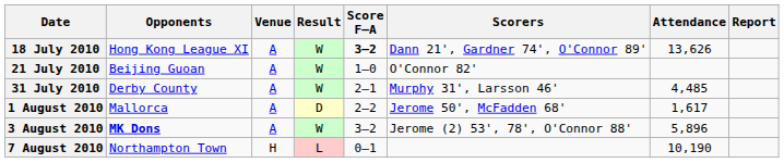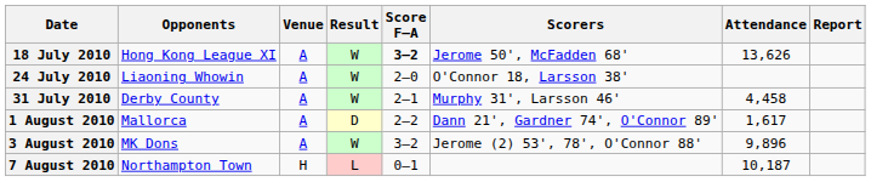18 July 2010 | Scorers: Dann 21', Gardner 74', O'Connor 89' -> Jerome 50', McFadden 68'
- row: 21 July 2010 | Beijing Guoan | A | W | 1–0 | O'Connor 82'
+ row: 24 July 2010 | Liaoning Whowin | A | W | 2–0 | O'Connor 18, Larsson 38'
31 July 2010 | Attendance: 4,485 -> 4,458
1 August 2010 | Scorers: Jerome 50', McFadden 68' -> Dann 21', Gardner 74', O'Connor 89'
3 August 2010 | Opponents: bold -> normal
3 August 2010 | Attendance: 5,896 -> 9,896
7 August 2010 | Attendance: 10,190 -> 10,187
